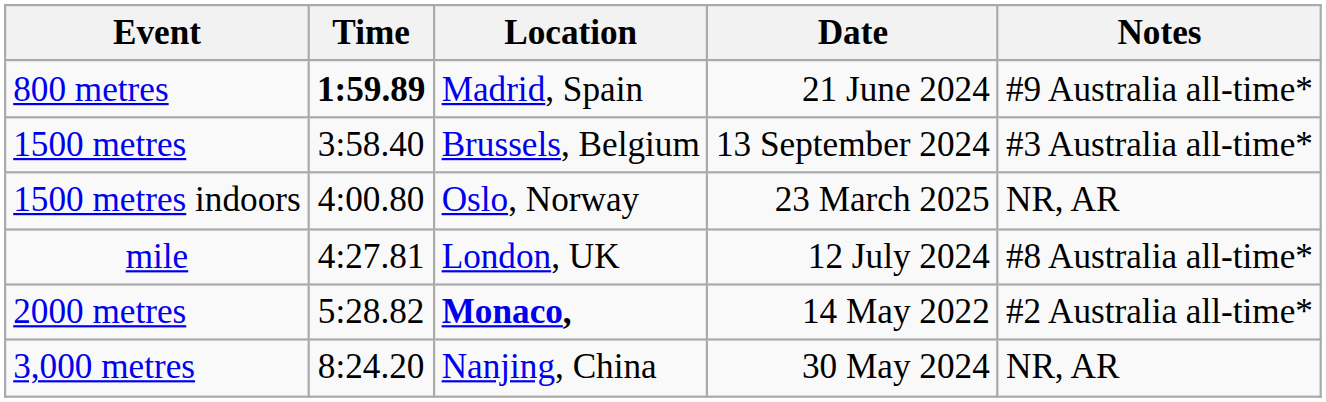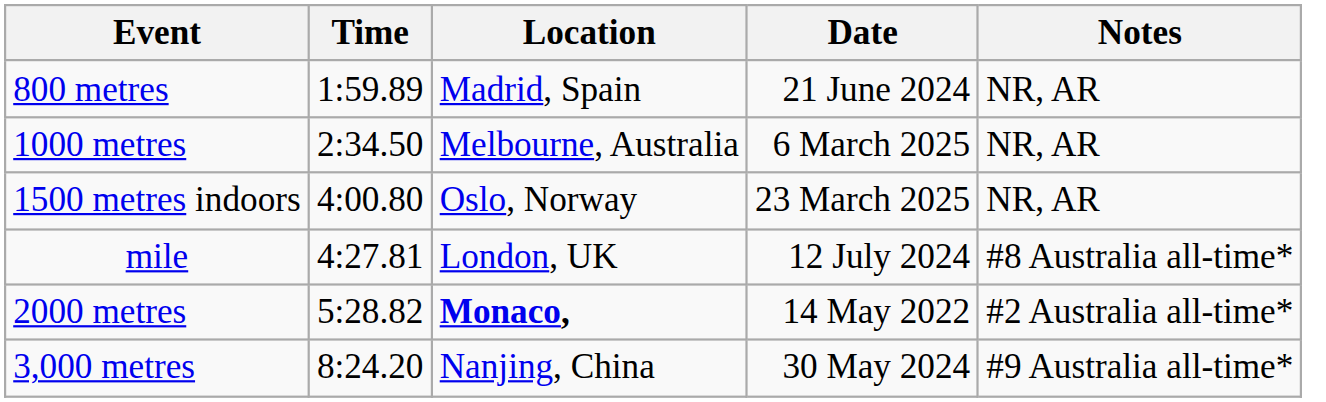800 metres | Time: bold -> normal
800 metres | Notes: #9 Australia all-time* -> NR, AR
+ row: 1000 metres | 2:34.50 | Melbourne, Australia | 6 March 2025 | NR, AR
- row: 1500 metres | 3:58.40 | Brussels, Belgium | 13 September 2024 | #3 Australia all-time*
3,000 metres | Notes: NR, AR -> #9 Australia all-time*
